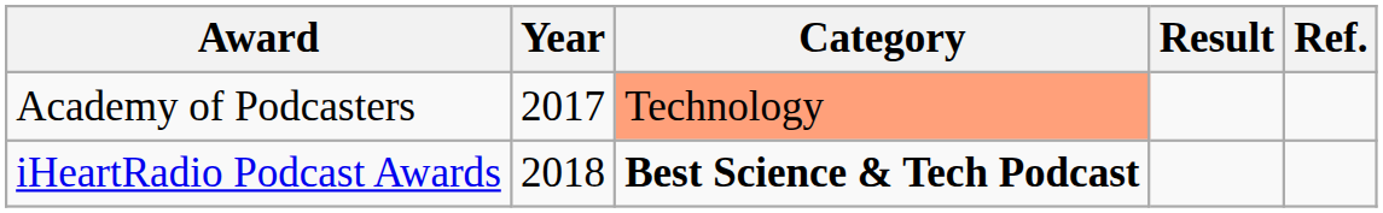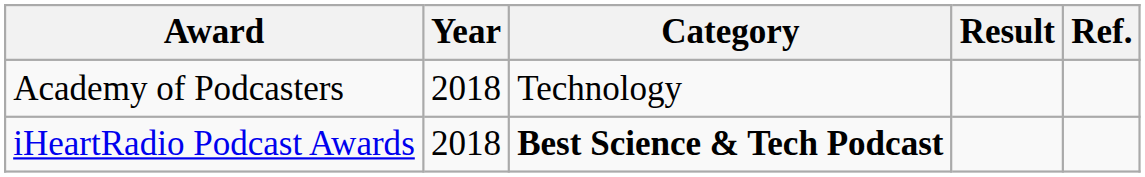Academy of Podcasters | Year: 2017 -> 2018
Academy of Podcasters | Category: lightsalmon background -> no background
